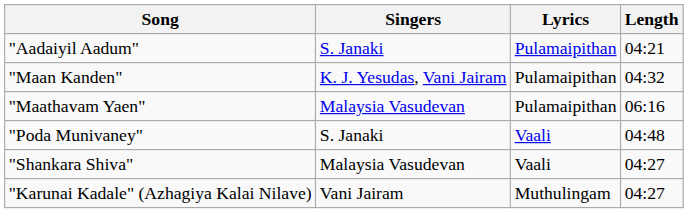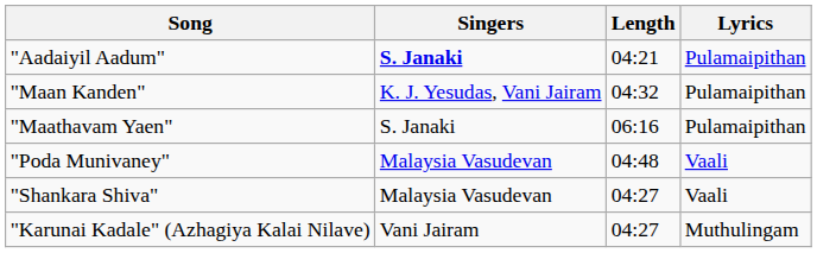columns swapped: Lyrics <-> Length
"Aadaiyil Aadum" | Singers: normal -> bold
"Maathavam Yaen" | Singers: Malaysia Vasudevan -> S. Janaki
"Poda Munivaney" | Singers: S. Janaki -> Malaysia Vasudevan
